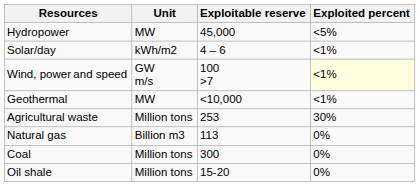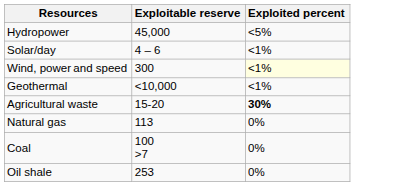- column: Unit | MW | kWh/m2 | GW m/s | MW | Million tons | Billion m3 | Million tons | Million tons
Wind, power and speed | Exploitable reserve: 100 >7 -> 300
Agricultural waste | Exploitable reserve: 253 -> 15-20
Agricultural waste | Exploited percent: normal -> bold
Coal | Exploitable reserve: 300 -> 100 >7
Oil shale | Exploitable reserve: 15-20 -> 253
